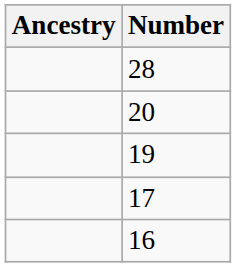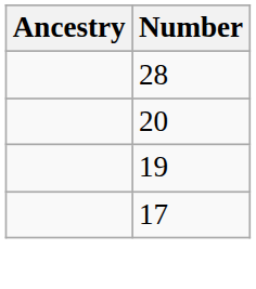- row: 16
